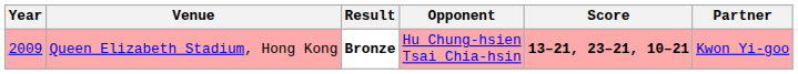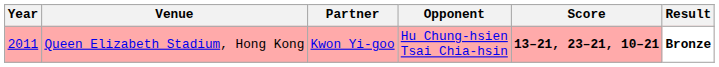columns swapped: Partner <-> Result
Queen Elizabeth Stadium, Hong Kong | Year: 2009 -> 2011
